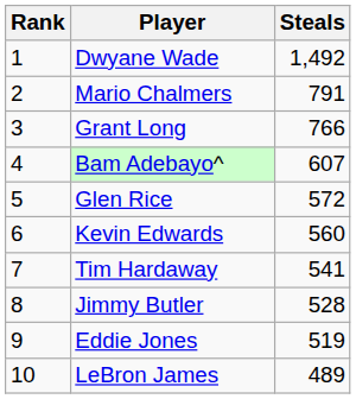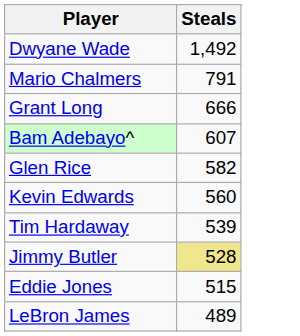- column: Rank | 1 | 2 | 3 | 4 | 5 | 6 | 7 | 8 | 9 | 10
Grant Long | Steals: 766 -> 666
Glen Rice | Steals: 572 -> 582
Tim Hardaway | Steals: 541 -> 539
Jimmy Butler | Steals: no background -> khaki background
Eddie Jones | Steals: 519 -> 515
